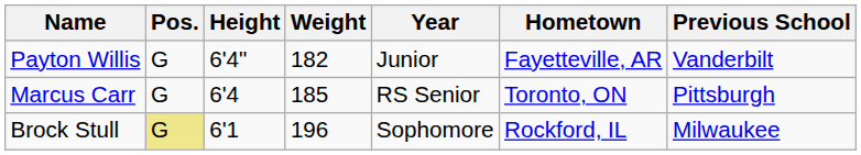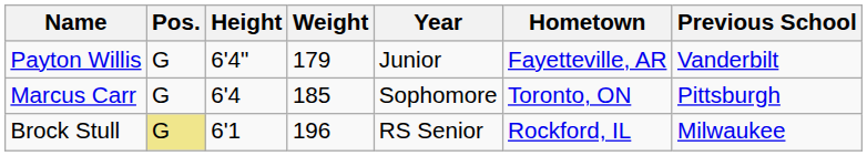Payton Willis | Weight: 182 -> 179
Marcus Carr | Year: RS Senior -> Sophomore
Brock Stull | Year: Sophomore -> RS Senior
